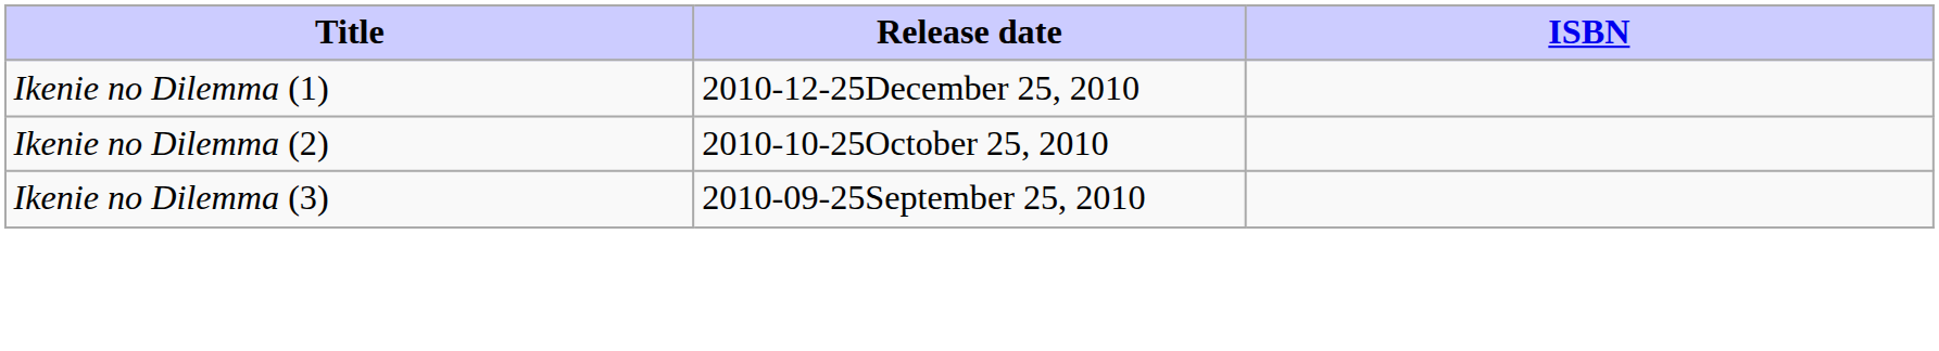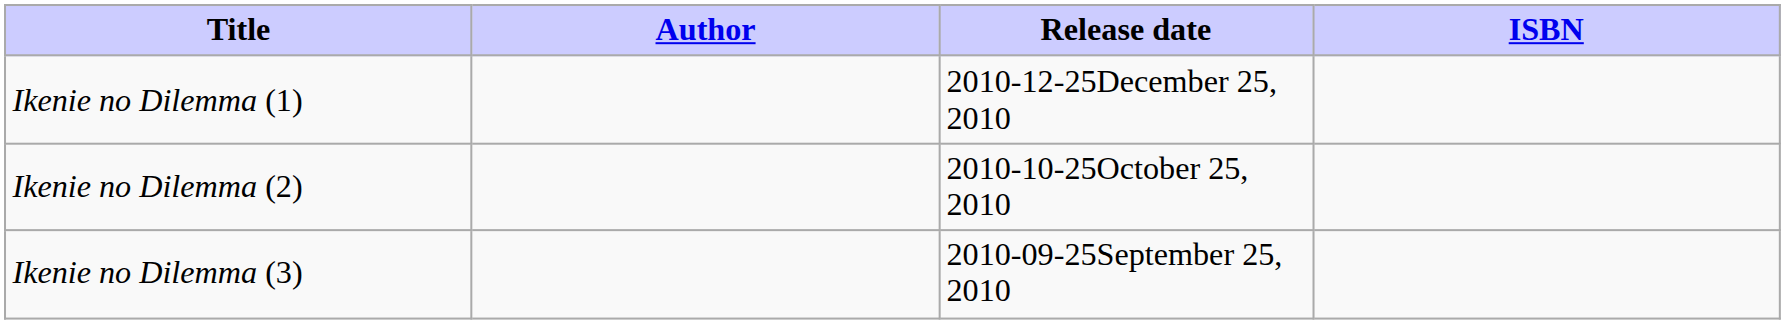+ column: Author
